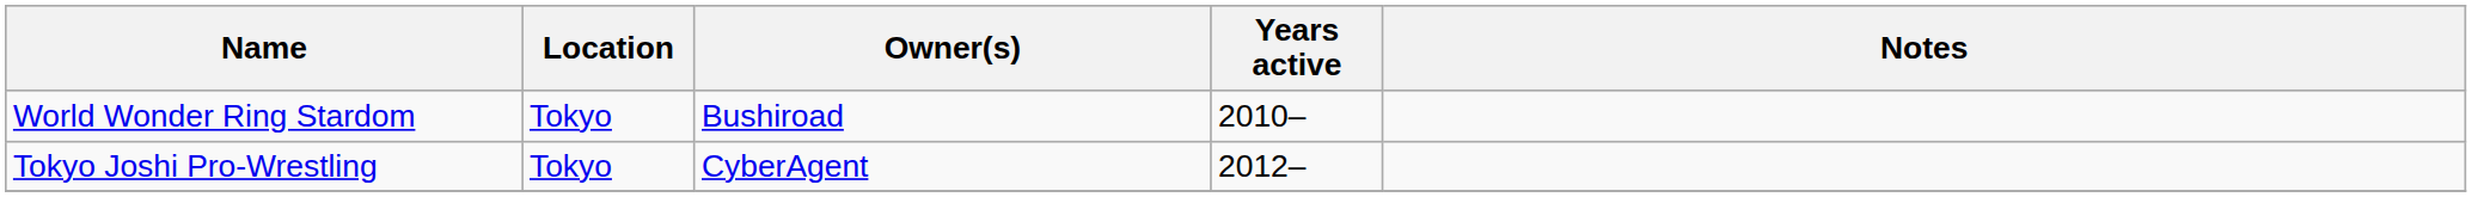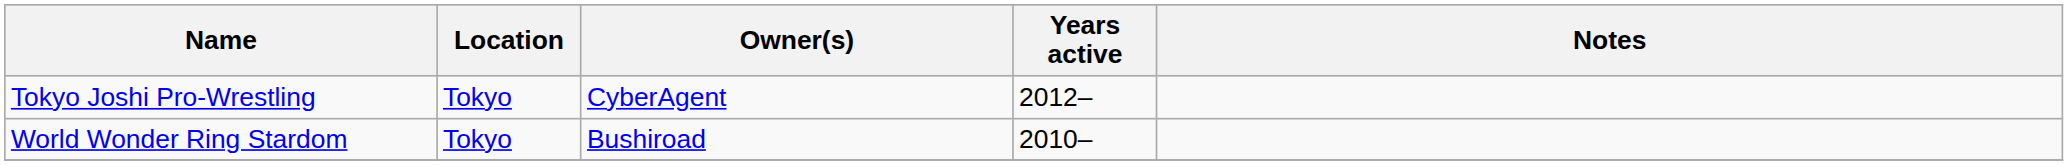rows swapped: World Wonder Ring Stardom <-> Tokyo Joshi Pro-Wrestling
